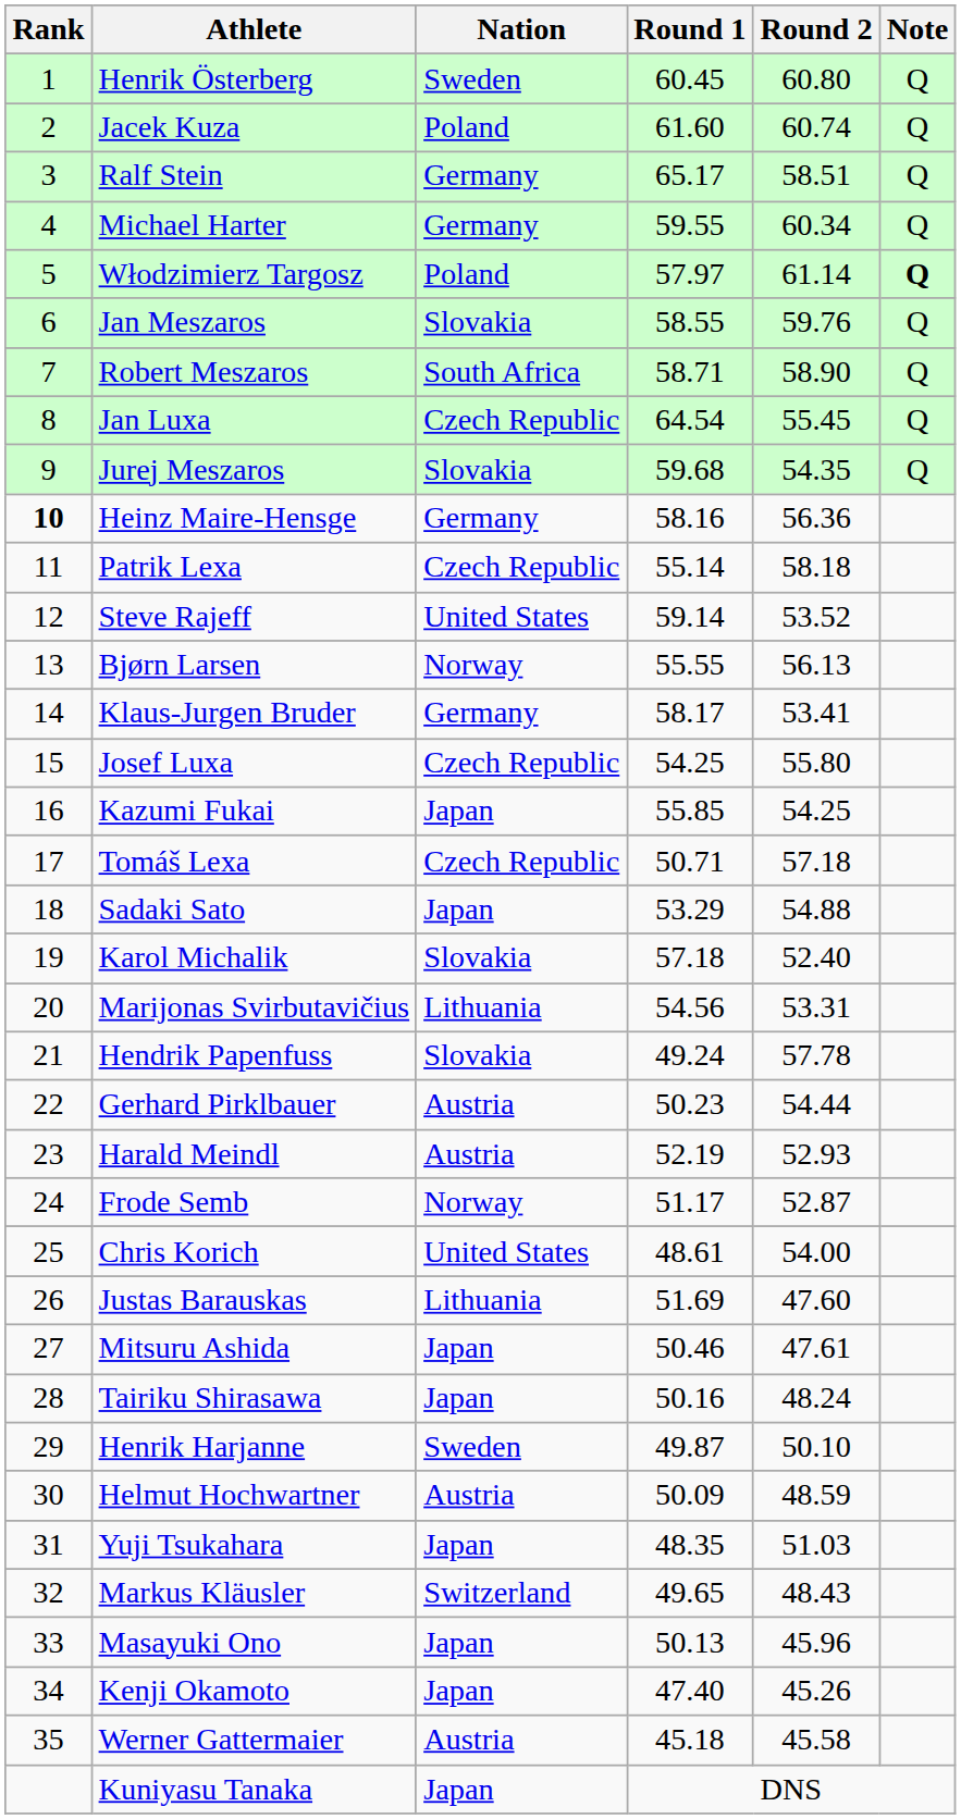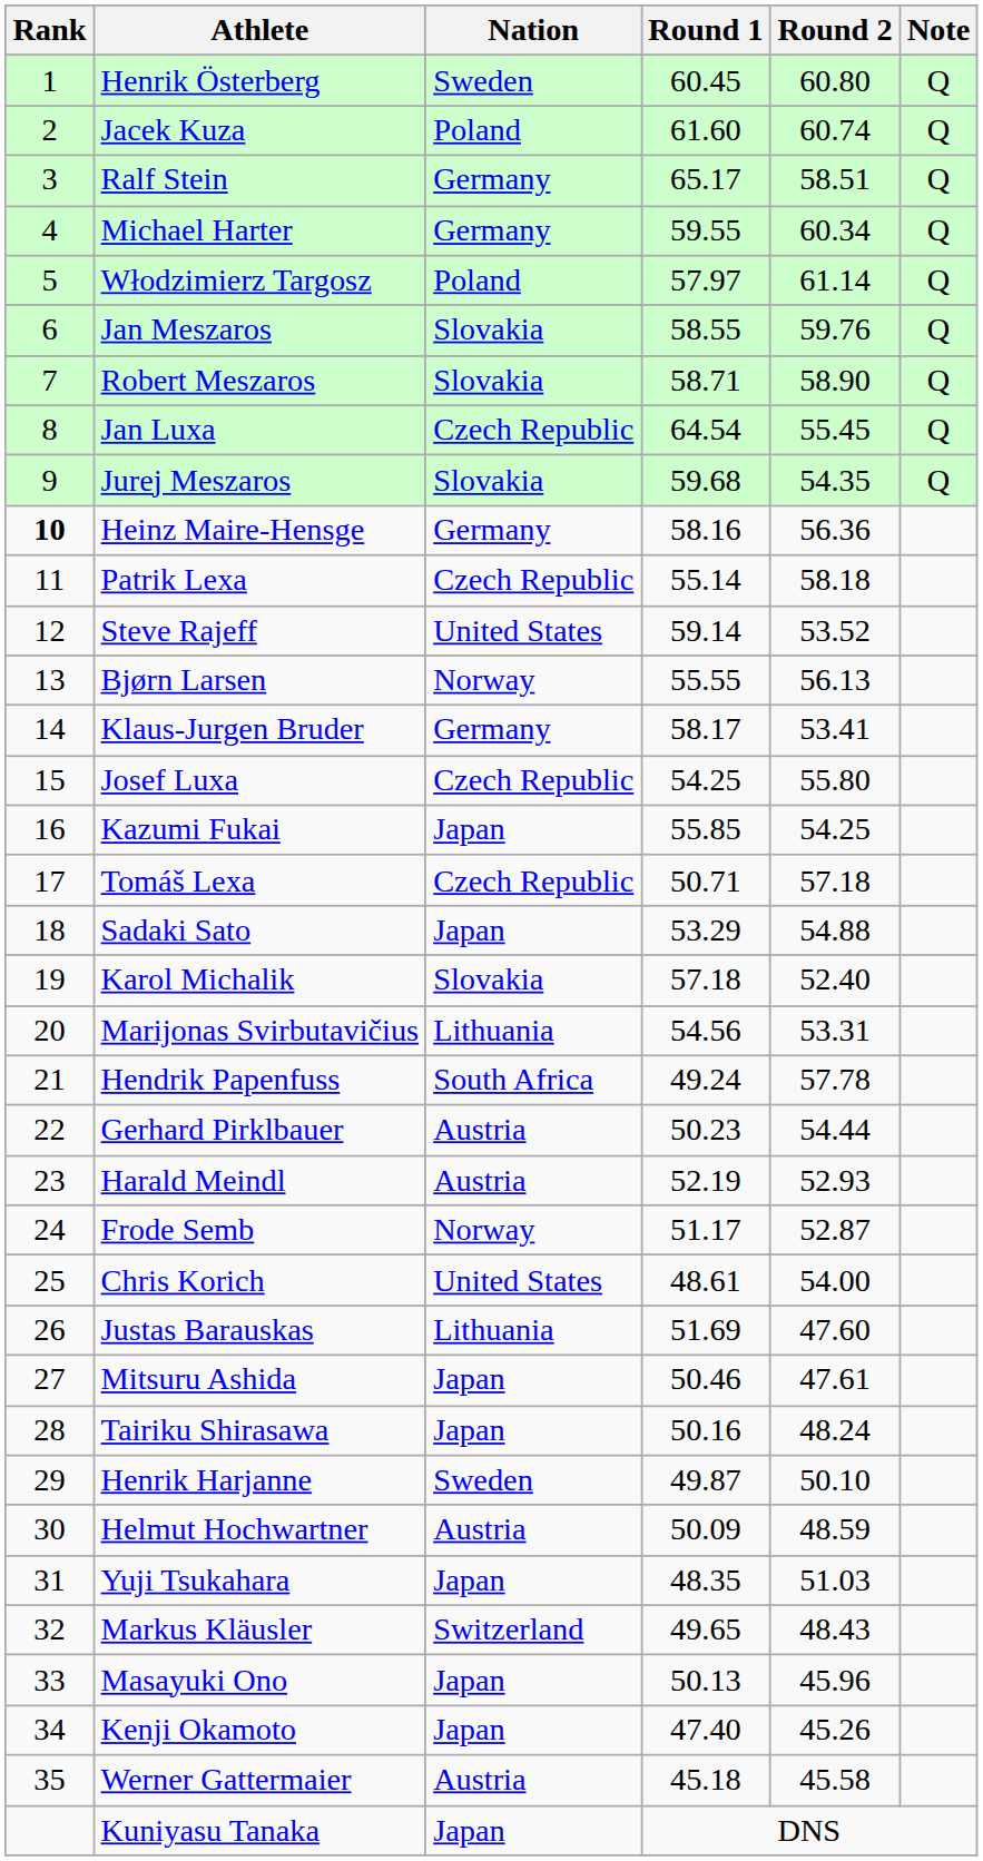Włodzimierz Targosz | Note: bold -> normal
Robert Meszaros | Nation: South Africa -> Slovakia
Hendrik Papenfuss | Nation: Slovakia -> South Africa
